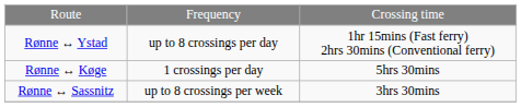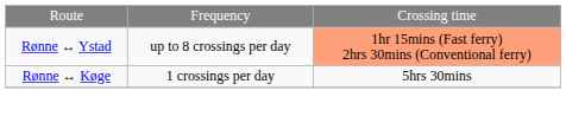Rønne ↔ Ystad | column 3: no background -> lightsalmon background
- row: Rønne ↔ Sassnitz | up to 8 crossings per week | 3hrs 30mins
